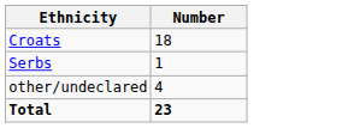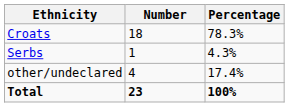+ column: Percentage | 78.3% | 4.3% | 17.4% | 100%
